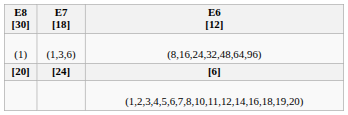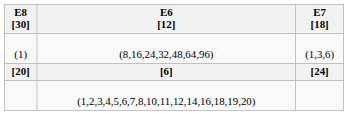columns swapped: E7 [18] <-> E6 [12]
